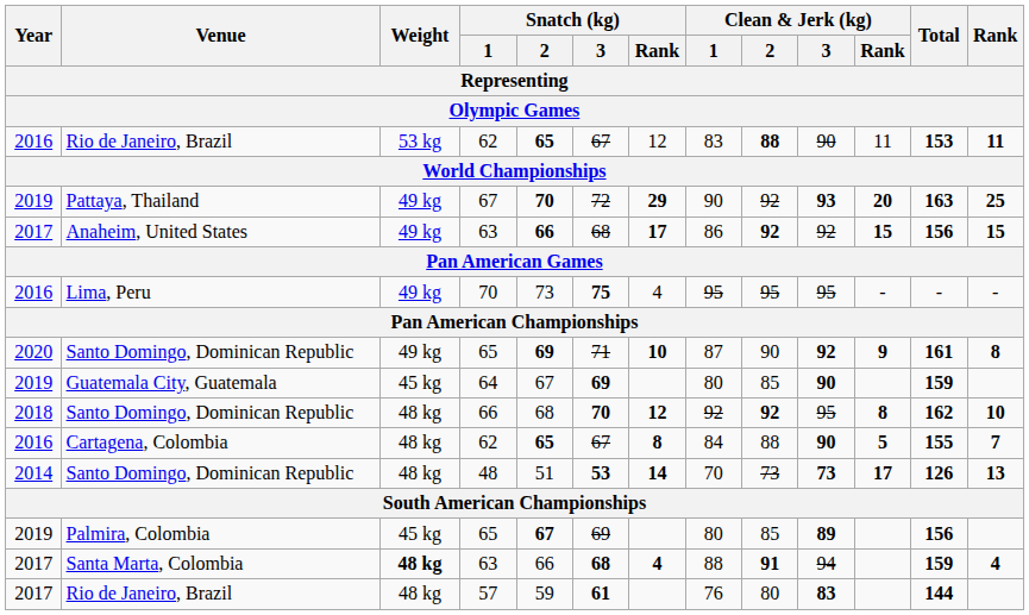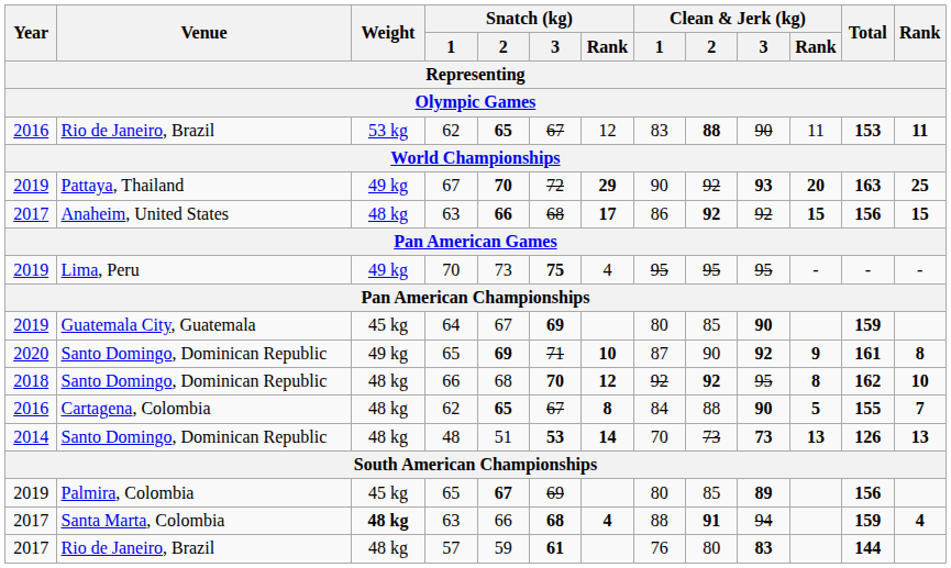Anaheim, United States | Weight: 49 kg -> 48 kg
Lima, Peru | Year: 2016 -> 2019
rows swapped: Santo Domingo, Dominican Republic / 65 <-> Guatemala City, Guatemala
Santo Domingo, Dominican Republic / 48 | Clean & Jerk (kg) / Rank: 17 -> 13
